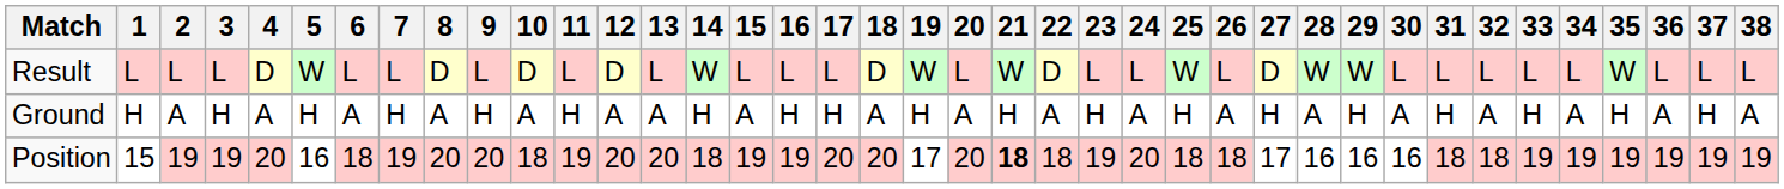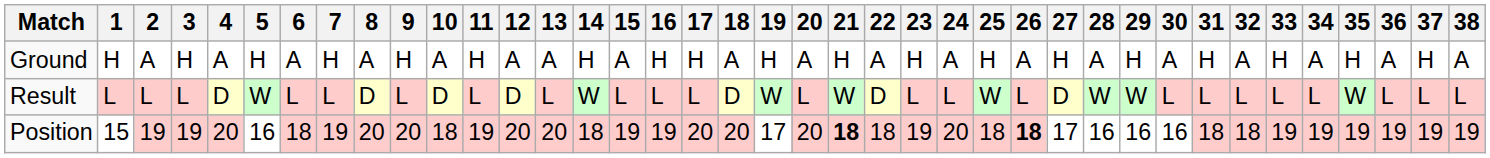rows swapped: Ground <-> Result
Position | 26: normal -> bold
